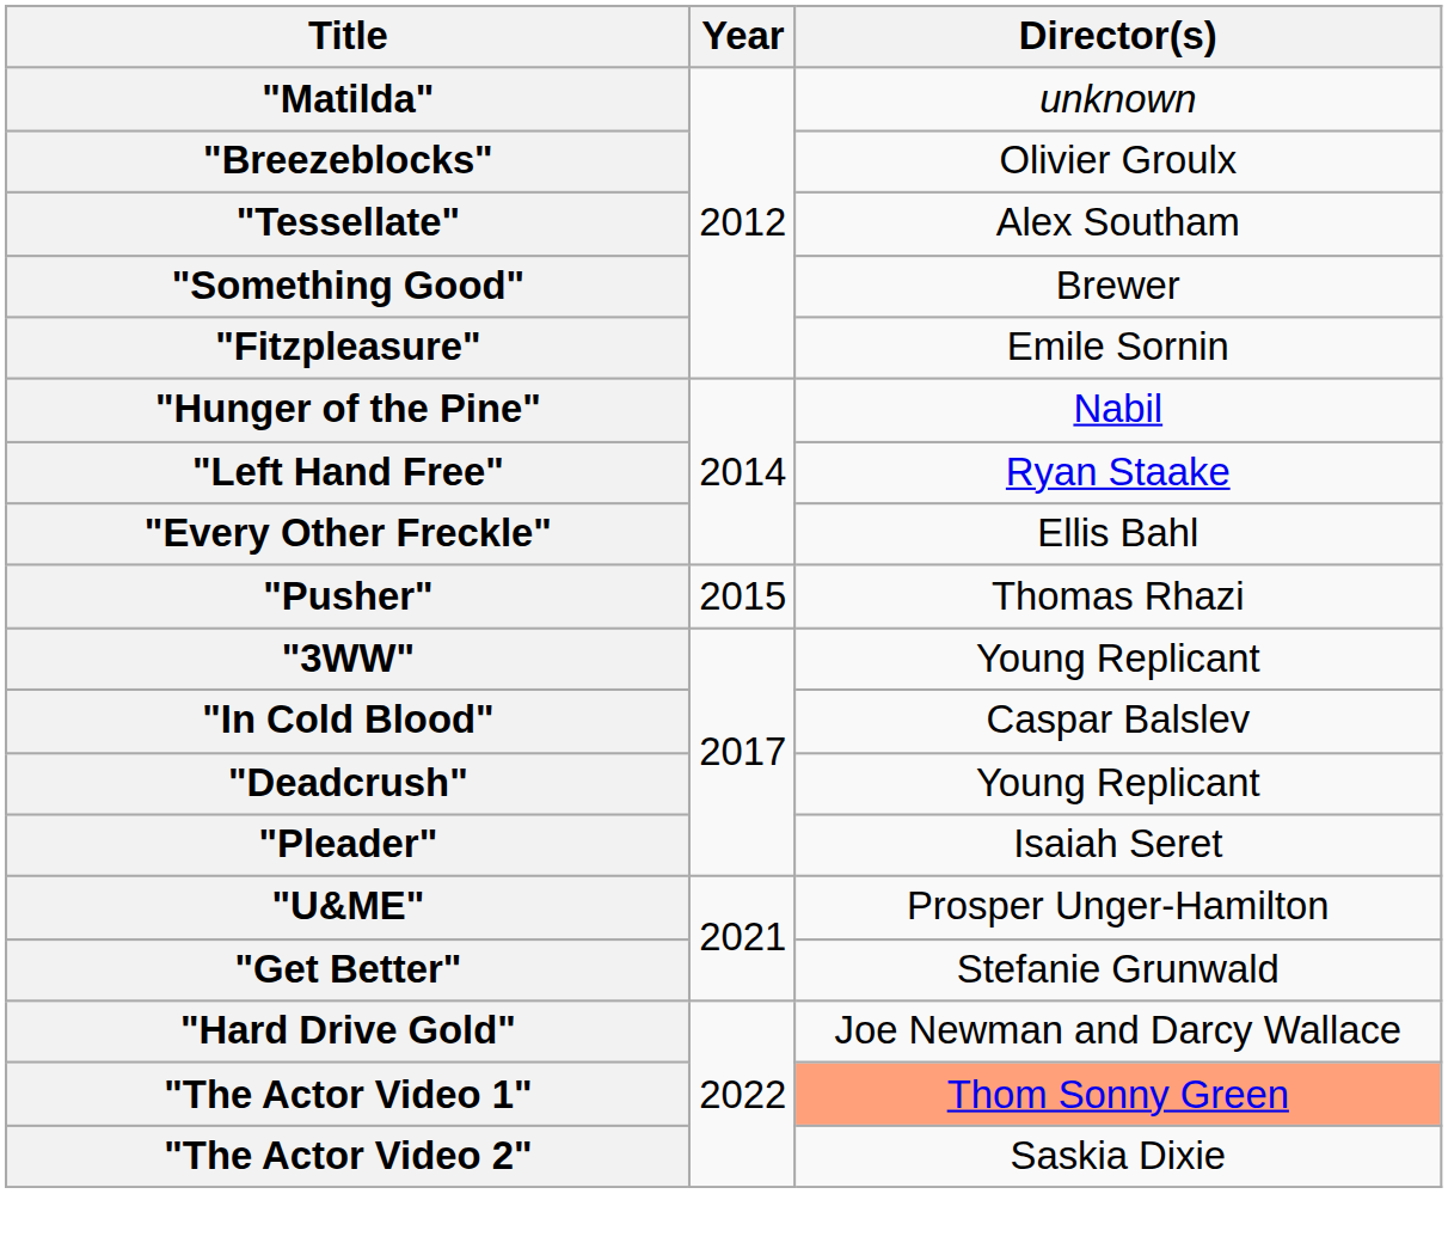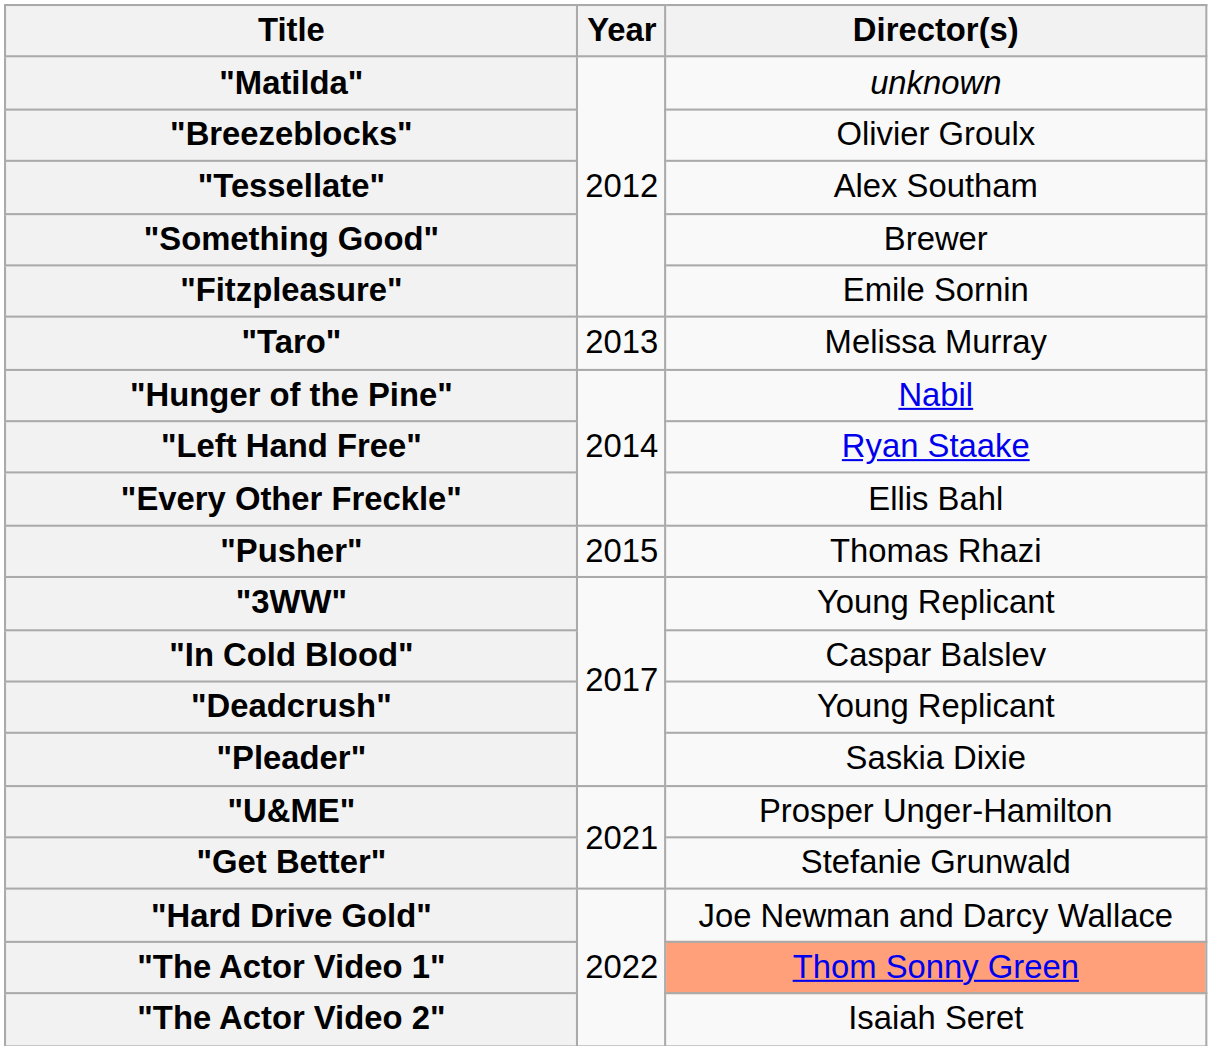+ row: "Taro" | 2013 | Melissa Murray
"Pleader" | Director(s): Isaiah Seret -> Saskia Dixie
"The Actor Video 2" | Director(s): Saskia Dixie -> Isaiah Seret
